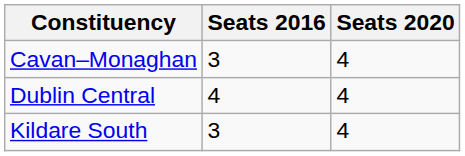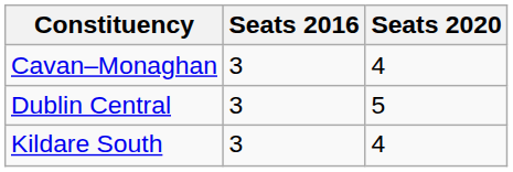Dublin Central | Seats 2016: 4 -> 3
Dublin Central | Seats 2020: 4 -> 5
